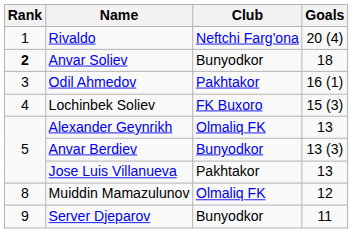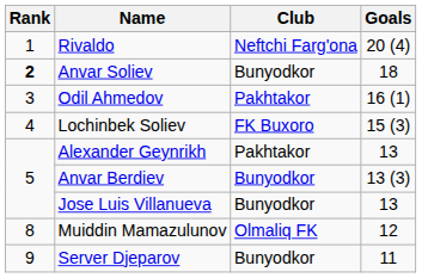Alexander Geynrikh | Club: Olmaliq FK -> Pakhtakor
Jose Luis Villanueva | Club: Pakhtakor -> Bunyodkor
